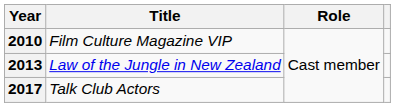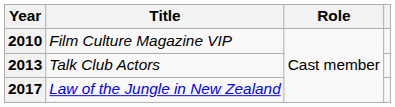2013 | Title: Law of the Jungle in New Zealand -> Talk Club Actors
2017 | Title: Talk Club Actors -> Law of the Jungle in New Zealand
